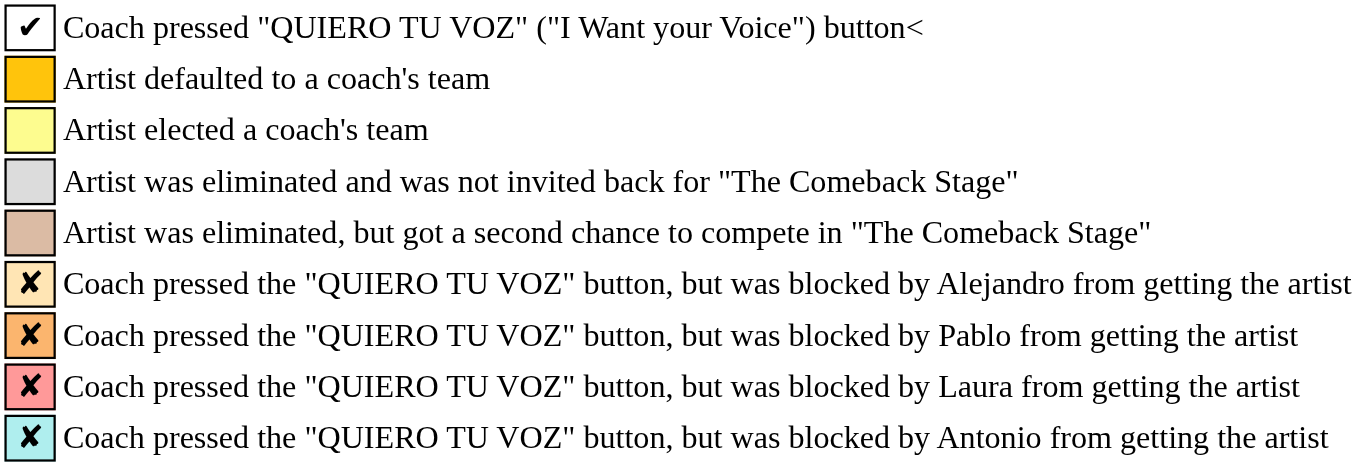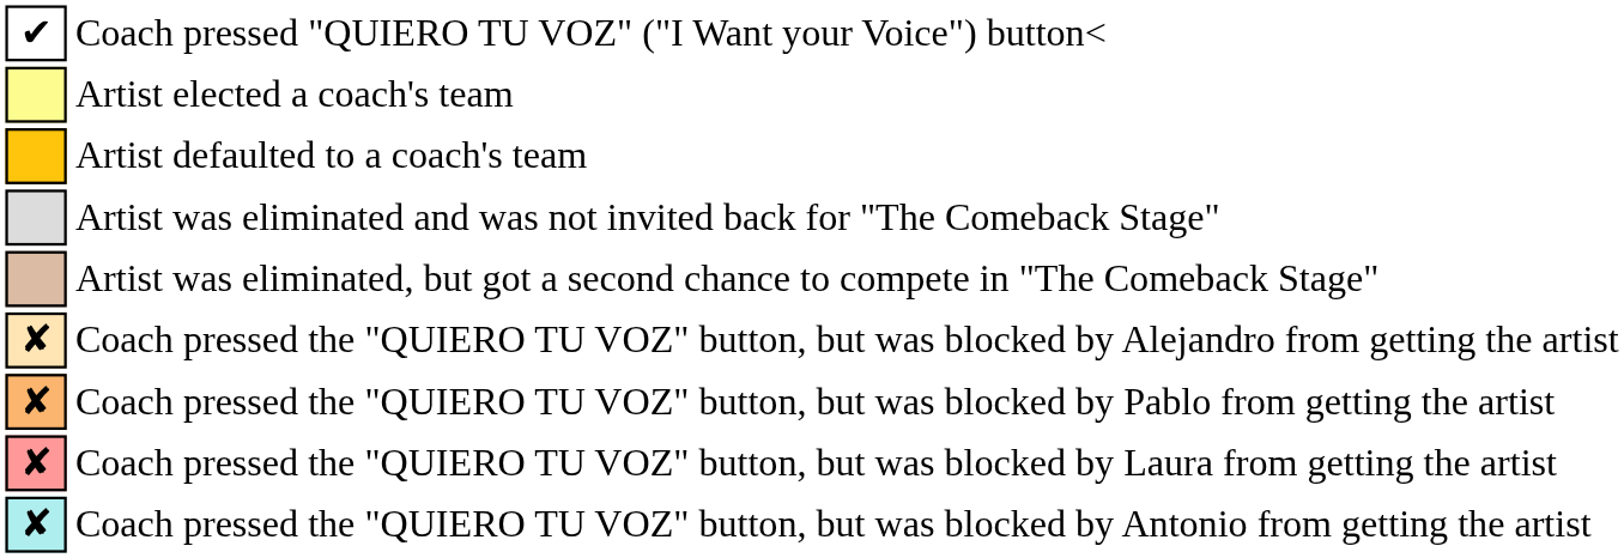rows swapped: Artist defaulted to a coach's team <-> Artist elected a coach's team
